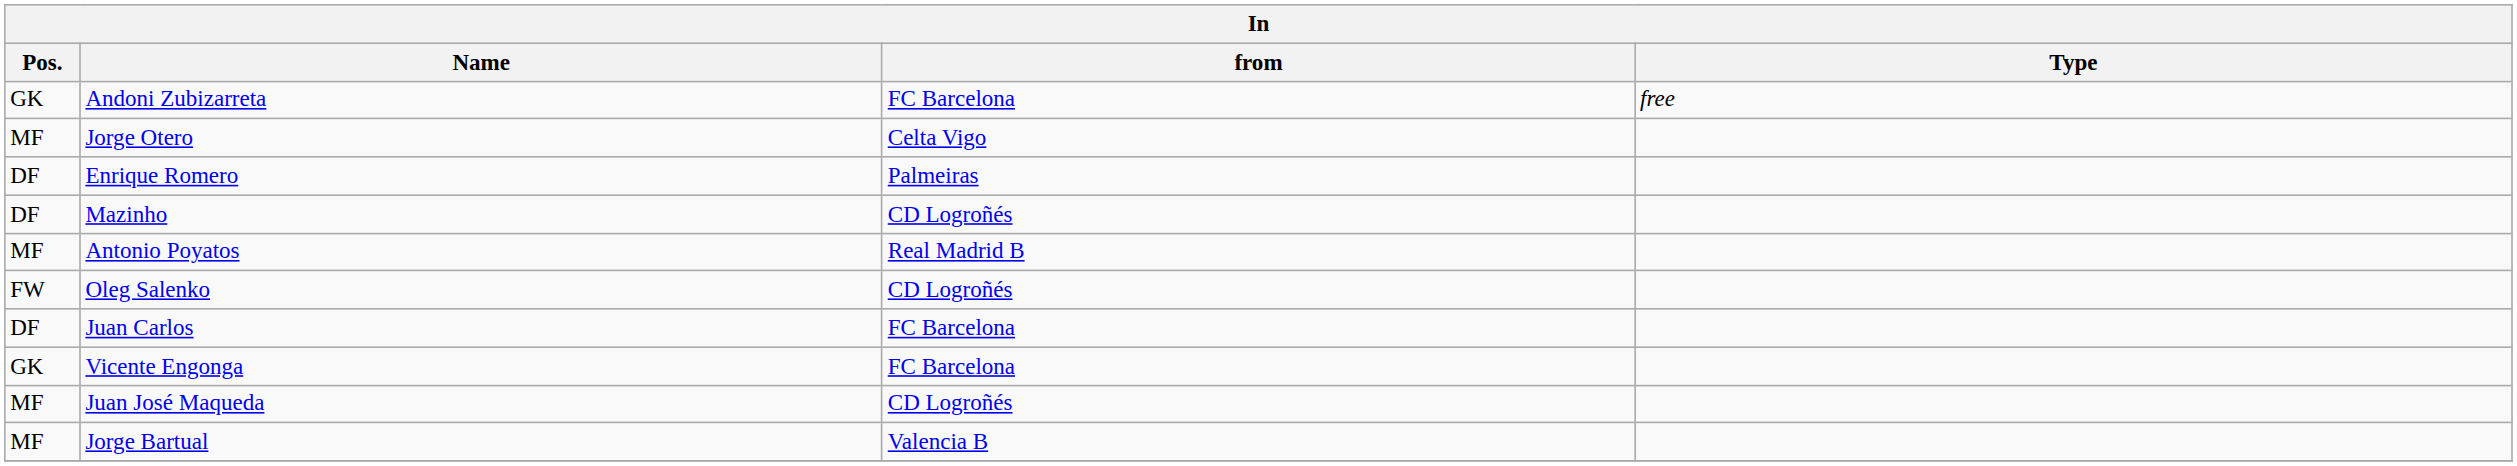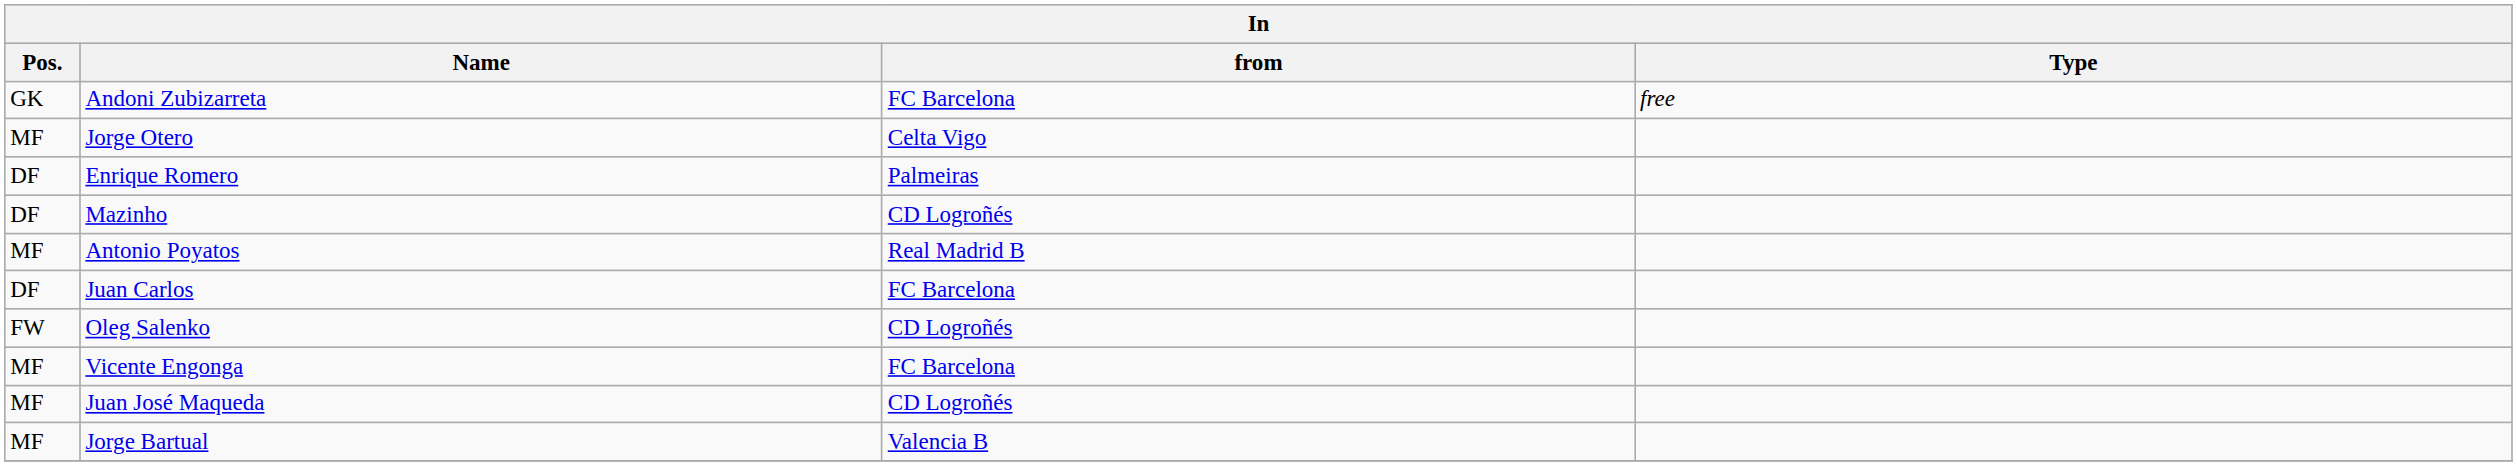rows swapped: Oleg Salenko <-> Juan Carlos
Vicente Engonga | Pos.: GK -> MF
